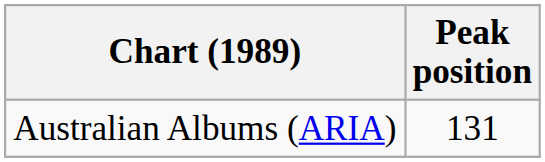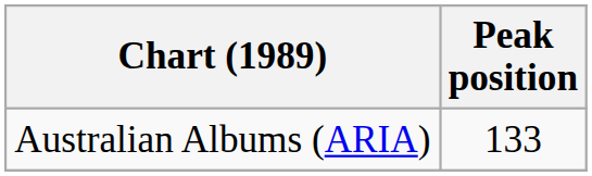Australian Albums (ARIA) | Peak position: 131 -> 133
